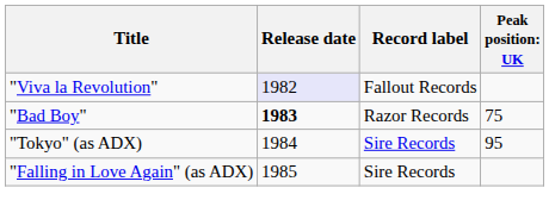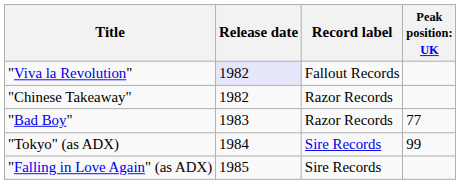+ row: "Chinese Takeaway" | 1982 | Razor Records
"Bad Boy" | Release date: bold -> normal
"Bad Boy" | column 4: 75 -> 77
"Tokyo" (as ADX) | column 4: 95 -> 99
